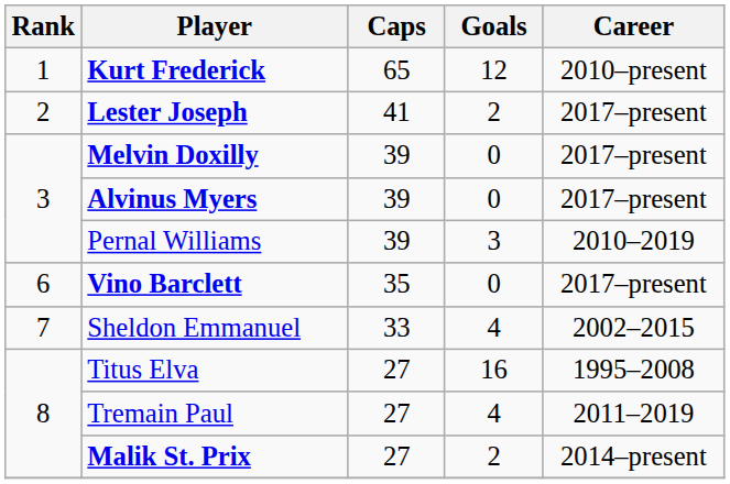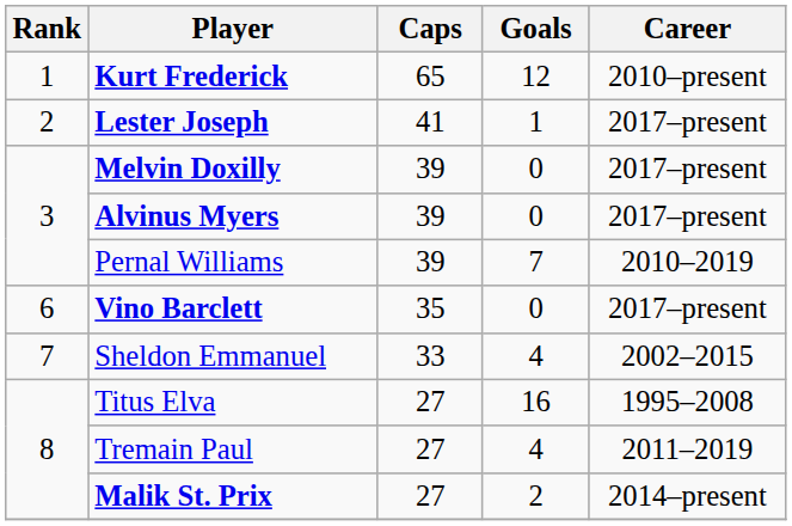Lester Joseph | Goals: 2 -> 1
Pernal Williams | Goals: 3 -> 7
